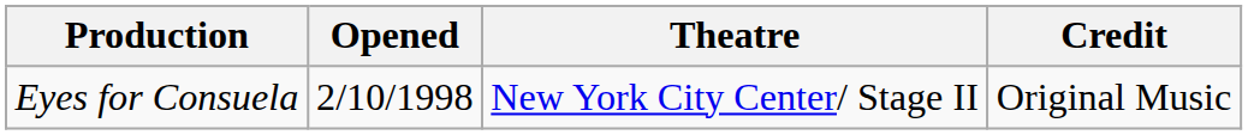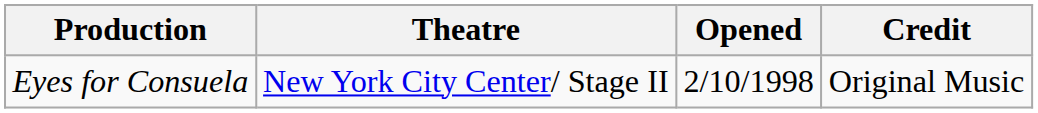columns swapped: Theatre <-> Opened
